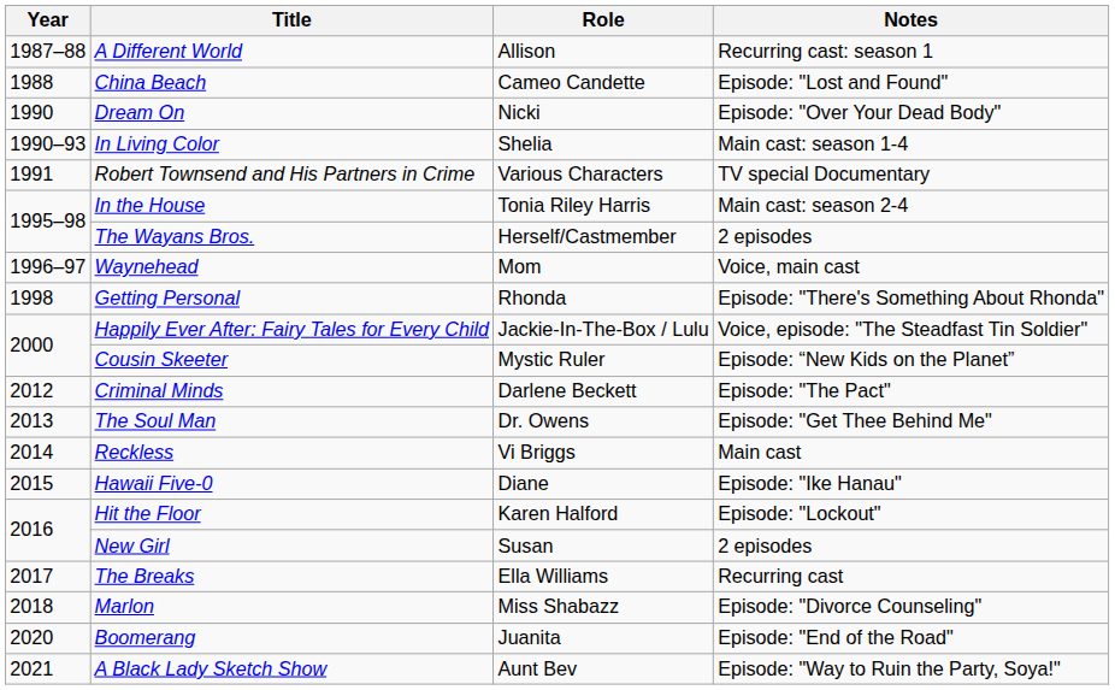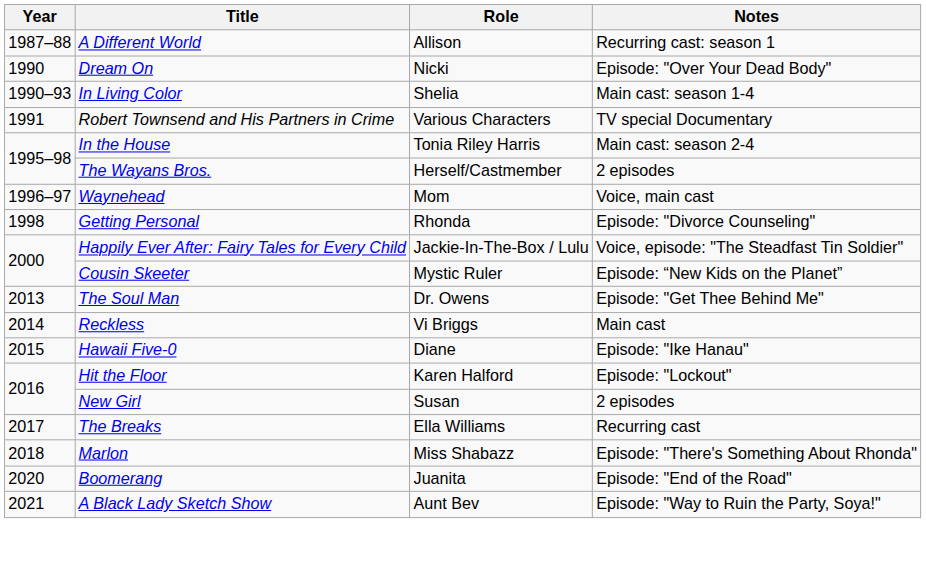- row: 1988 | China Beach | Cameo Candette | Episode: "Lost and Found"
Getting Personal | Notes: Episode: "There's Something About Rhonda" -> Episode: "Divorce Counseling"
- row: 2012 | Criminal Minds | Darlene Beckett | Episode: "The Pact"
Marlon | Notes: Episode: "Divorce Counseling" -> Episode: "There's Something About Rhonda"
